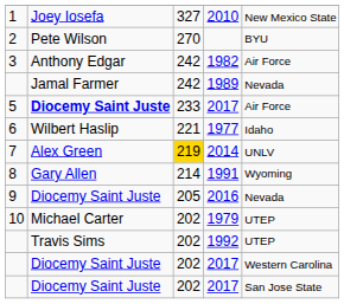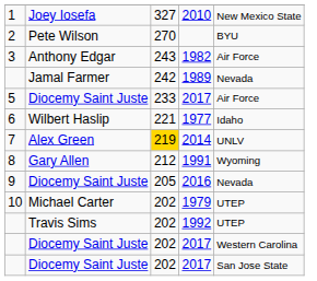1982 | column 3: 242 -> 243
5 / 2017 | column 2: bold -> normal
1991 | column 3: 214 -> 212
